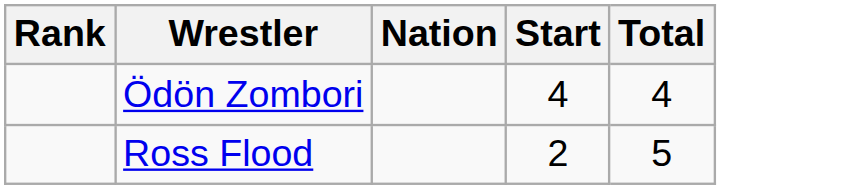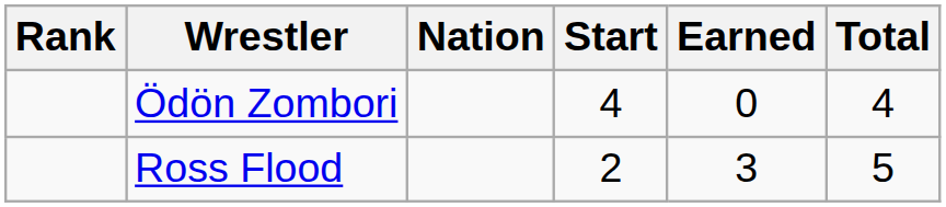+ column: Earned | 0 | 3
